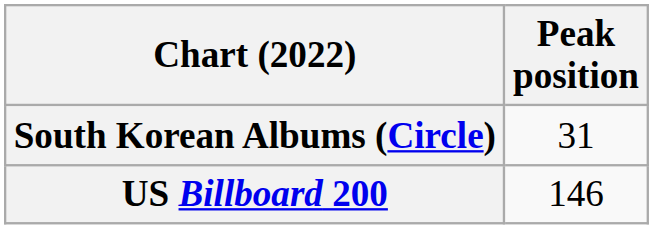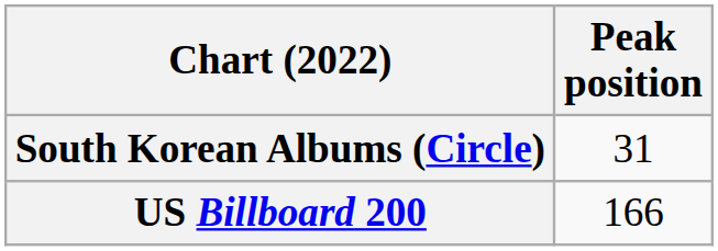US Billboard 200 | Peak position: 146 -> 166
